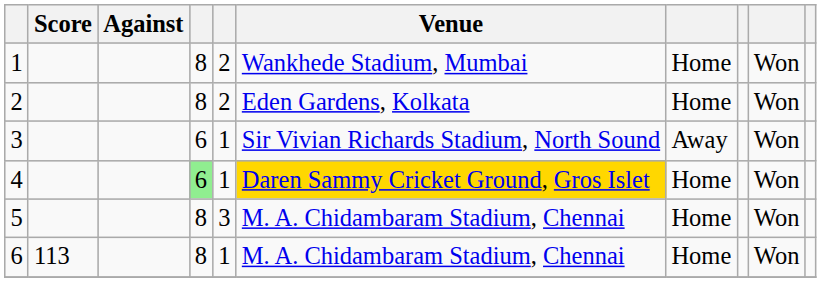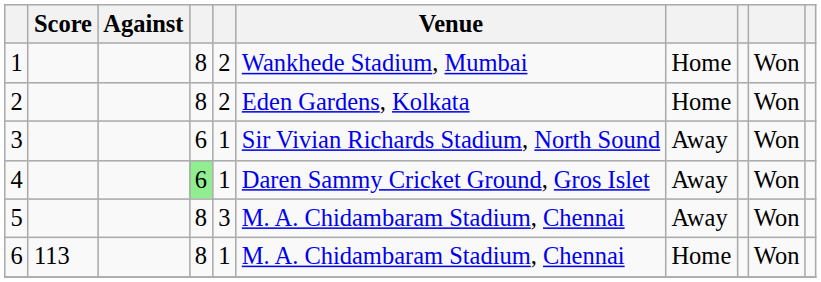4 | Venue: gold background -> no background
4 | column 7: Home -> Away
5 | column 7: Home -> Away
